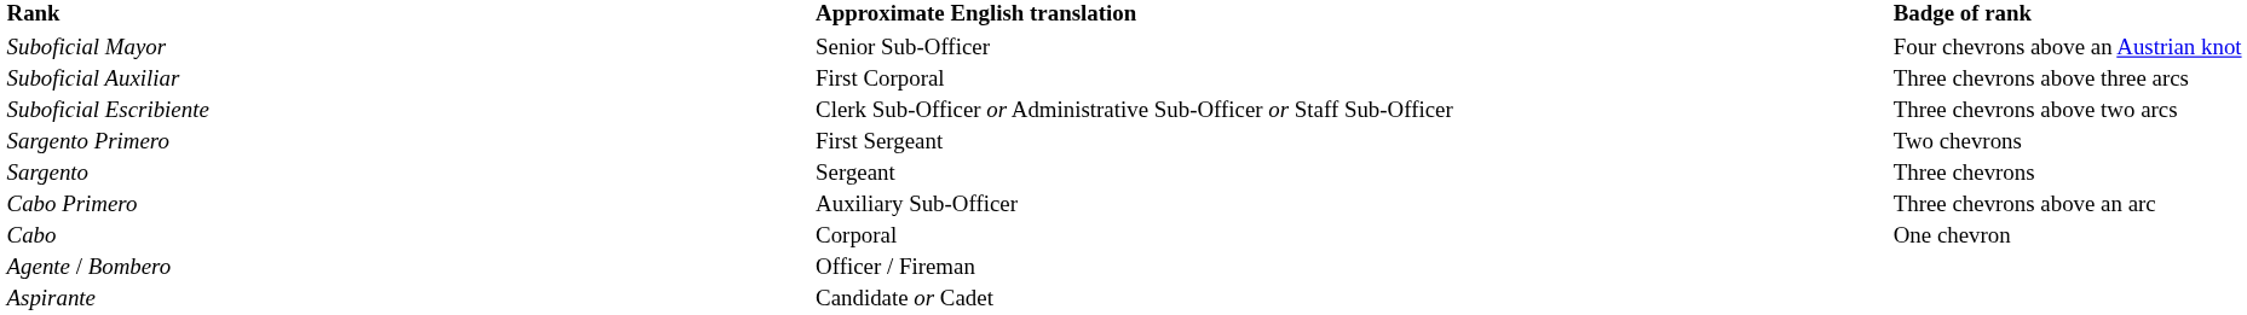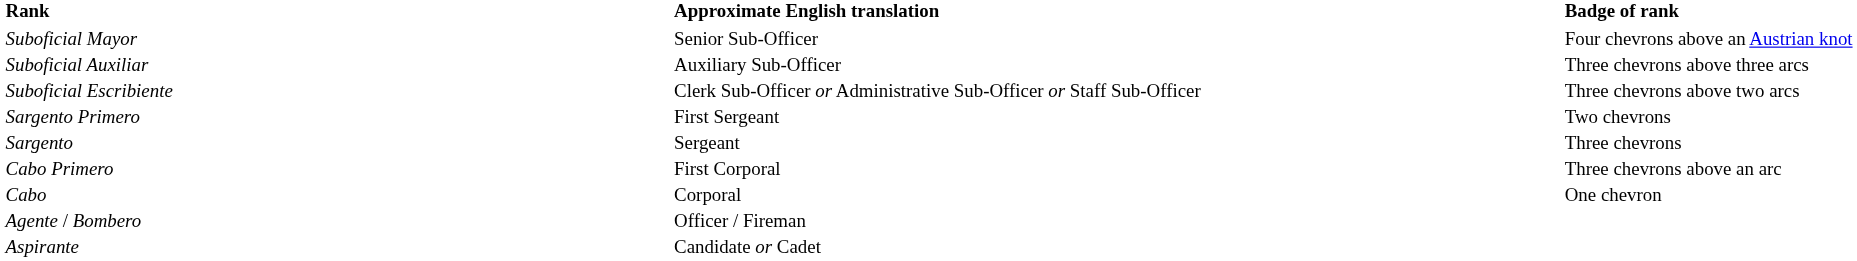Suboficial Auxiliar | Approximate English translation: First Corporal -> Auxiliary Sub-Officer
Cabo Primero | Approximate English translation: Auxiliary Sub-Officer -> First Corporal
